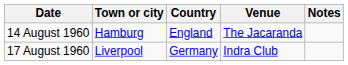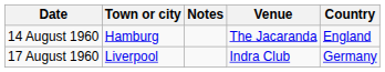columns swapped: Country <-> Notes
